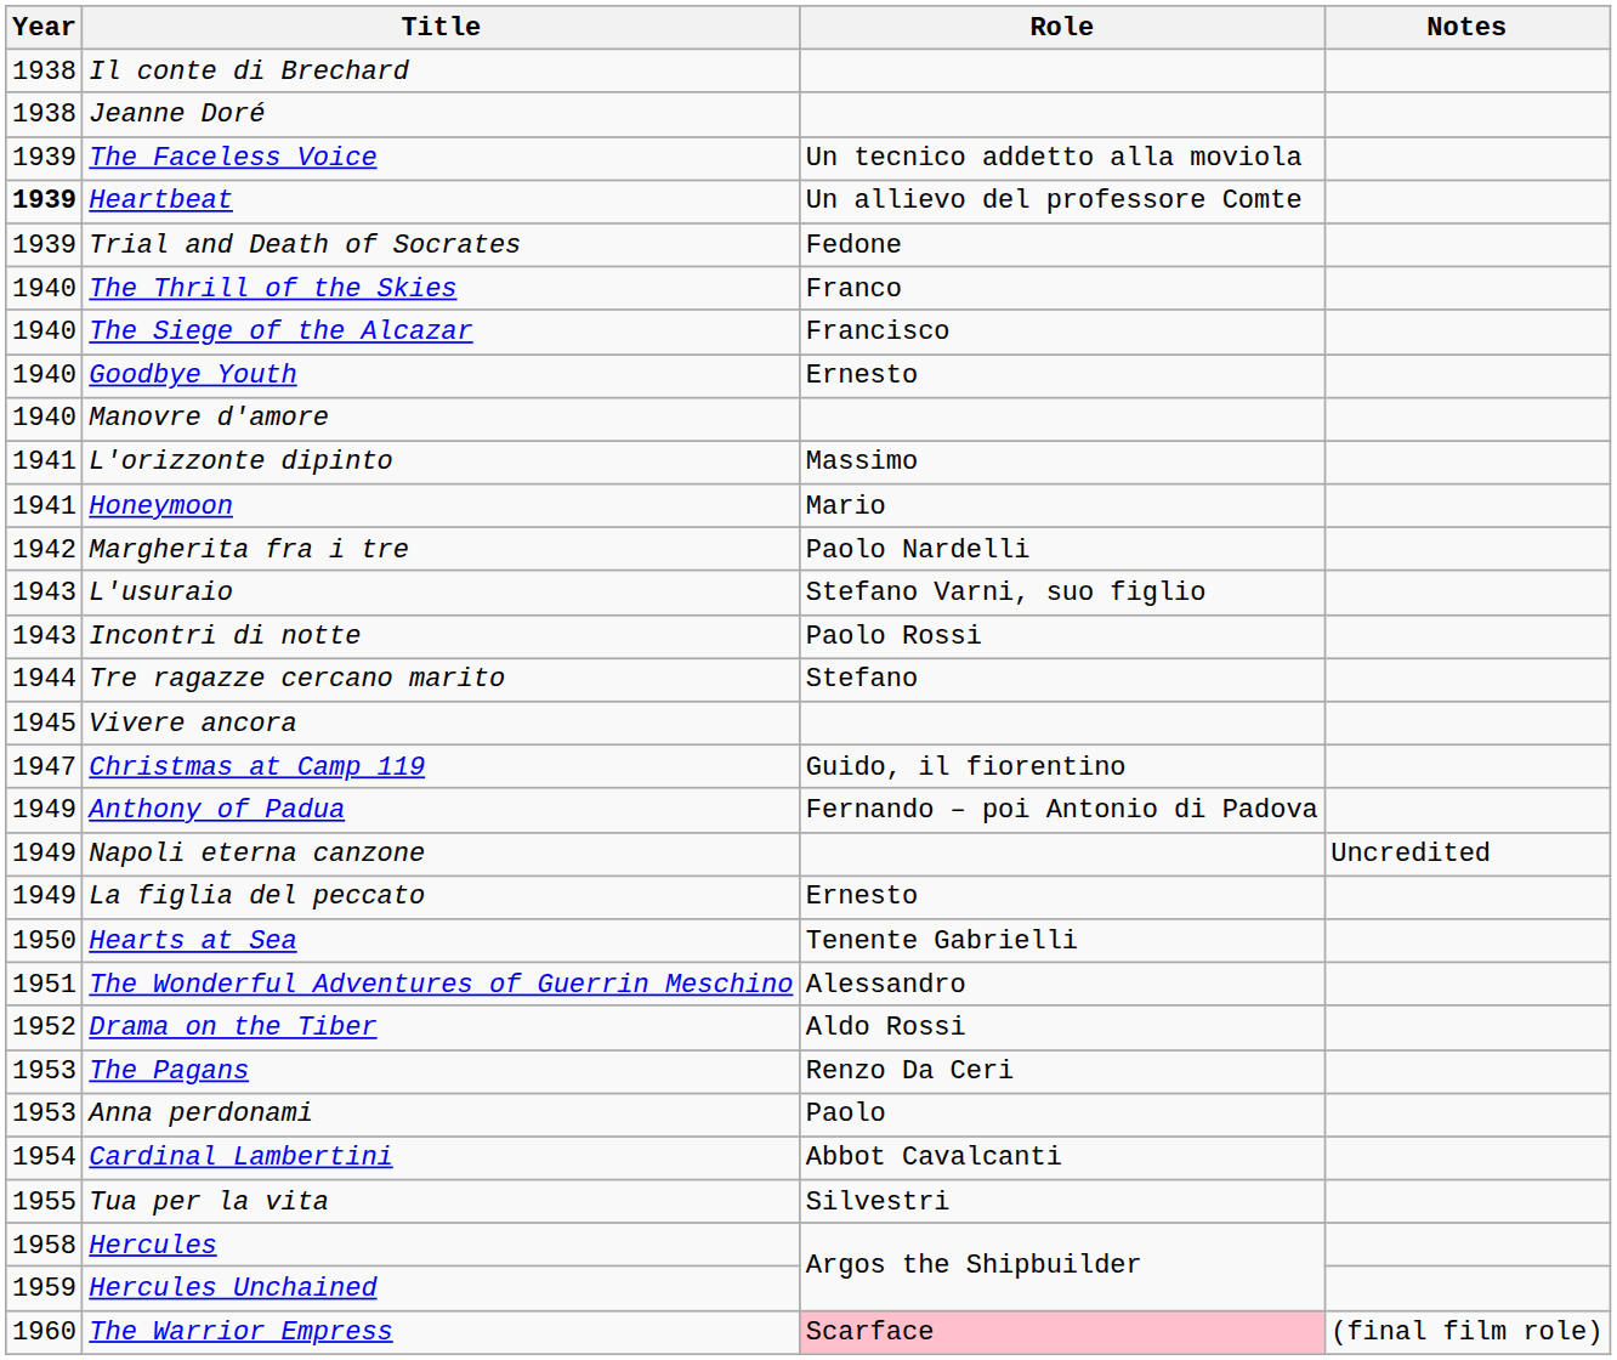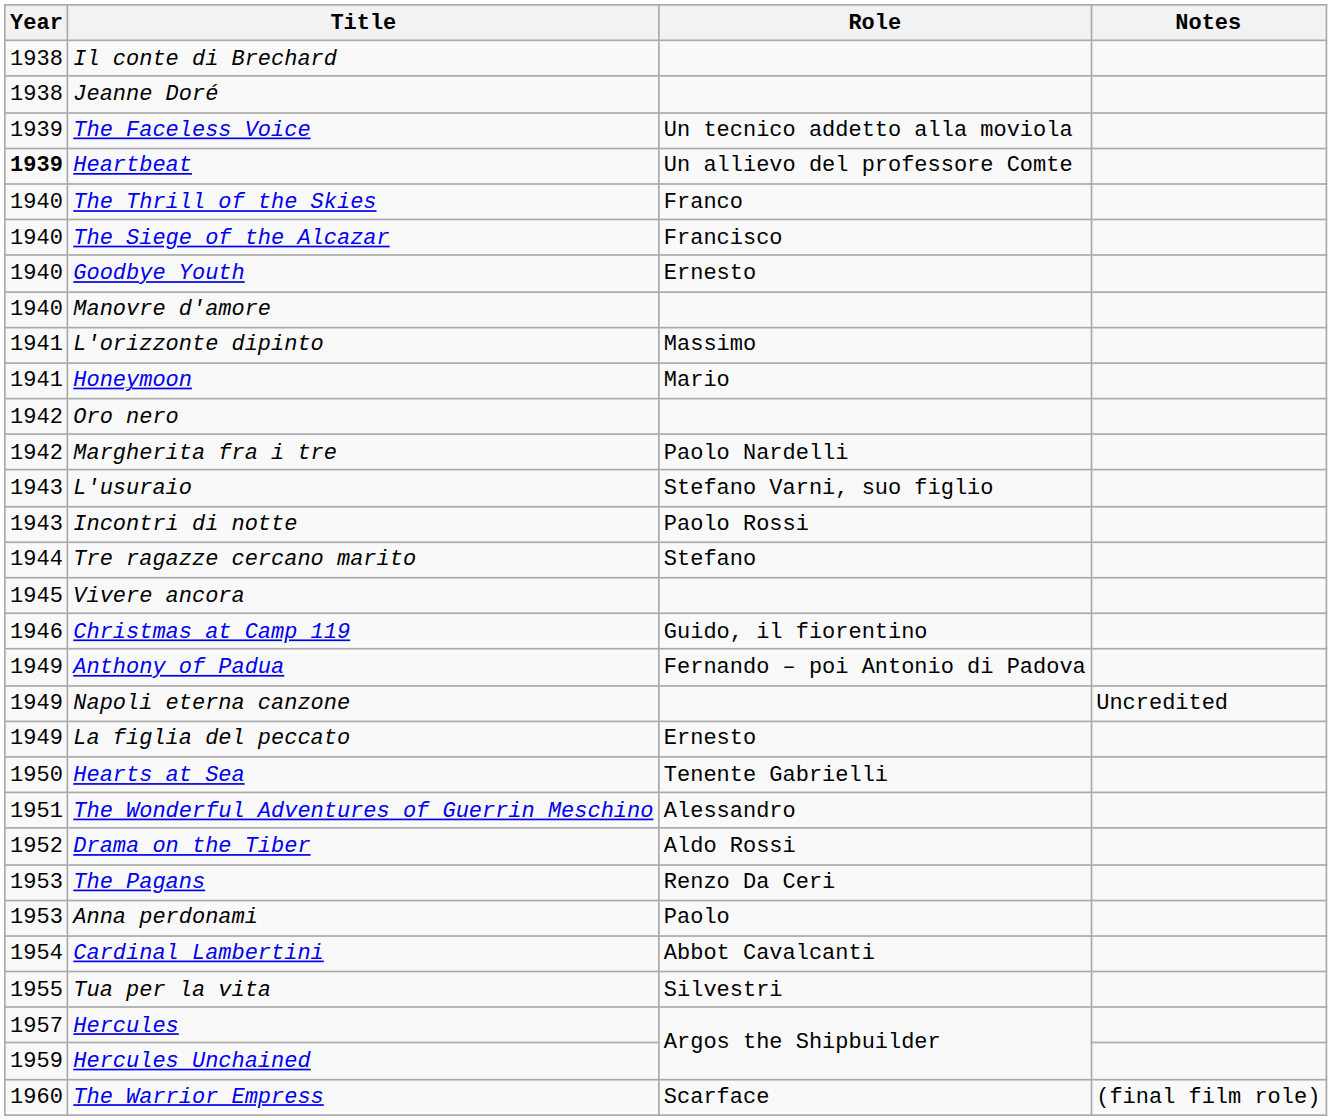- row: 1939 | Trial and Death of Socrates | Fedone
+ row: 1942 | Oro nero
Christmas at Camp 119 | Year: 1947 -> 1946
Hercules | Year: 1958 -> 1957
The Warrior Empress | Role: pink background -> no background
